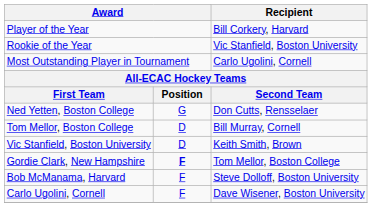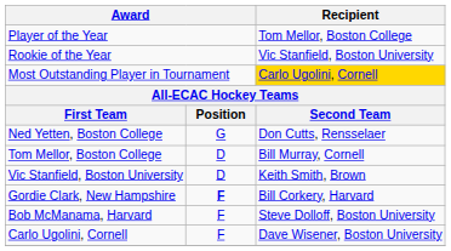Player of the Year | Recipient: Bill Corkery, Harvard -> Tom Mellor, Boston College
Most Outstanding Player in Tournament | Recipient: no background -> gold background
Gordie Clark, New Hampshire | Recipient: Tom Mellor, Boston College -> Bill Corkery, Harvard
